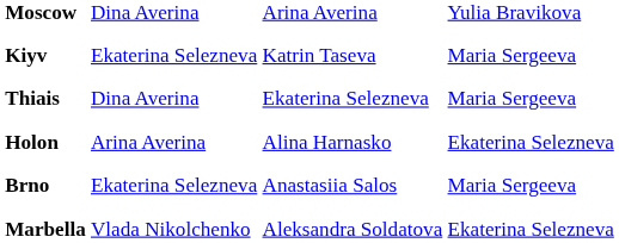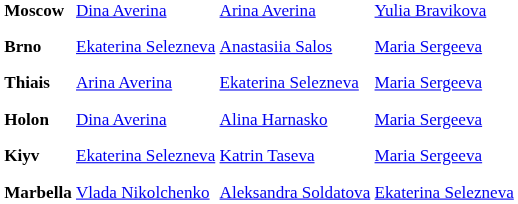rows swapped: Kiyv <-> Brno
Thiais | column 2: Dina Averina -> Arina Averina
Holon | column 2: Arina Averina -> Dina Averina
Holon | column 4: Ekaterina Selezneva -> Maria Sergeeva
